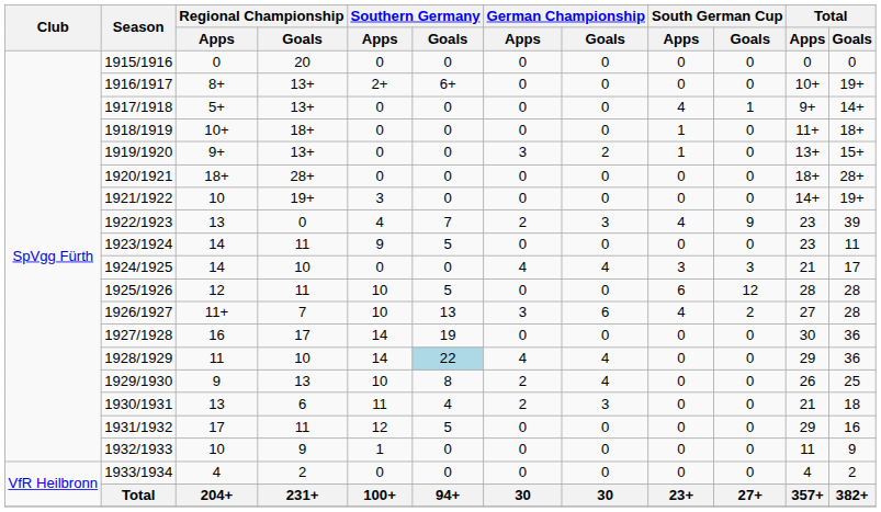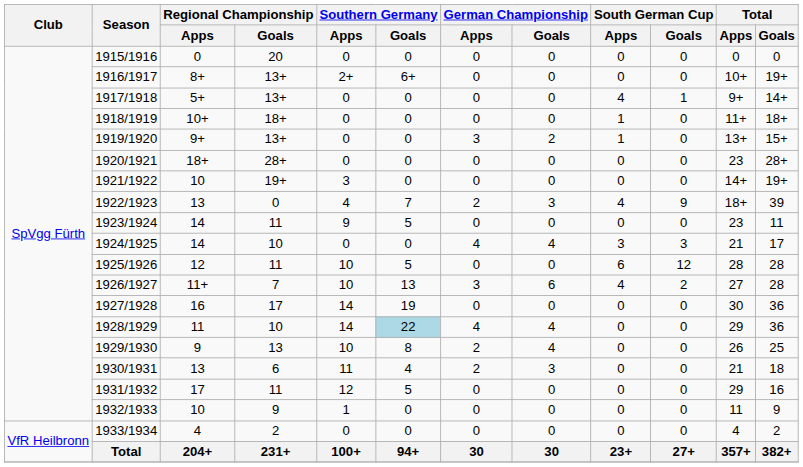1920/1921 | Total / Apps: 18+ -> 23
1922/1923 | Total / Apps: 23 -> 18+
